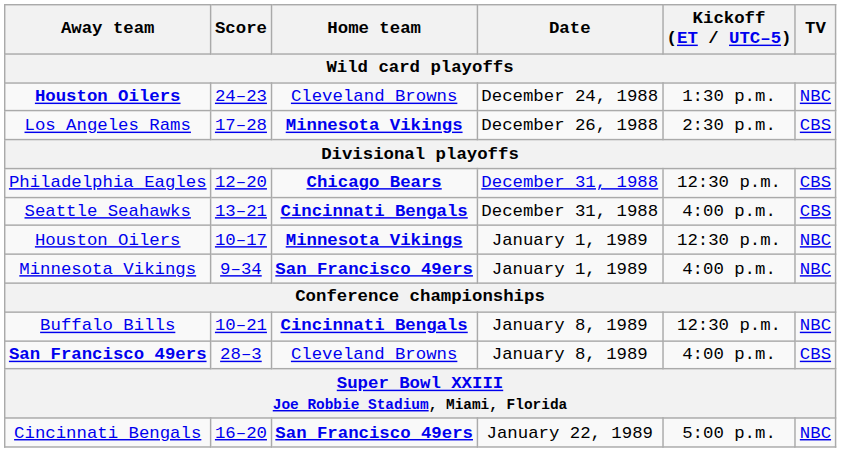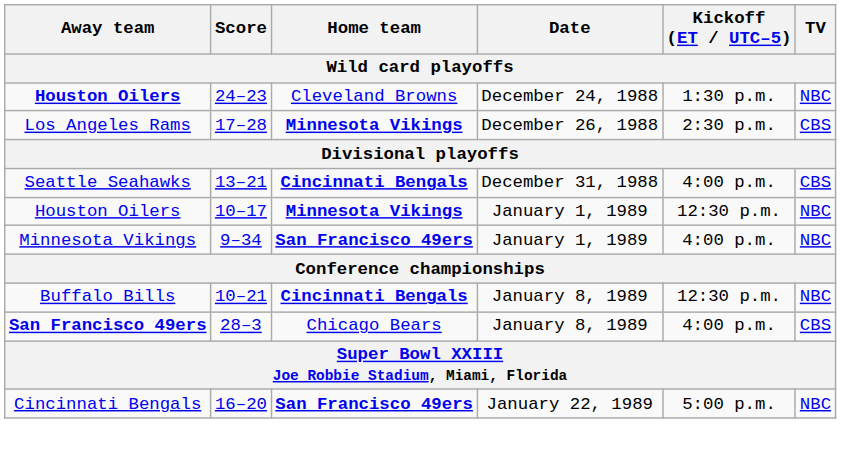- row: Philadelphia Eagles | 12–20 | Chicago Bears | December 31, 1988 | 12:30 p.m. | CBS
28–3 | Home team: Cleveland Browns -> Chicago Bears
